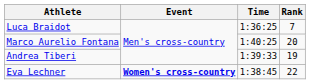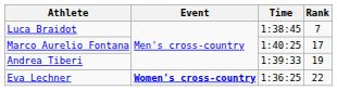Luca Braidot | Time: 1:36:25 -> 1:38:45
Marco Aurelio Fontana | Rank: 20 -> 17
Eva Lechner | Time: 1:38:45 -> 1:36:25
